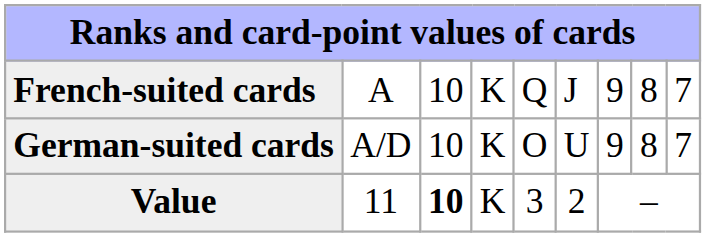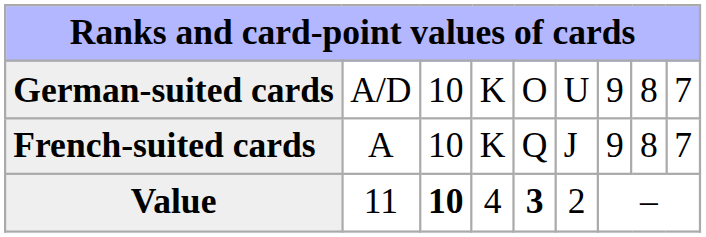rows swapped: German-suited cards <-> French-suited cards
Value | column 4: K -> 4
Value | column 5: normal -> bold
